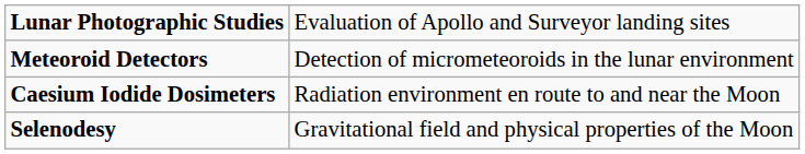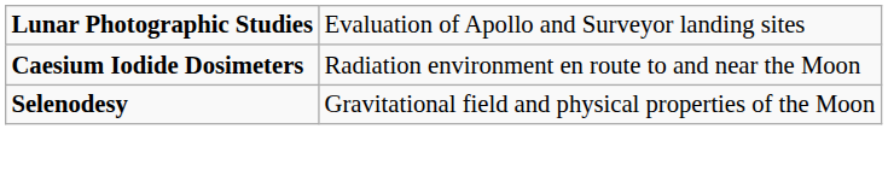- row: Meteoroid Detectors | Detection of micrometeoroids in the lunar environment
